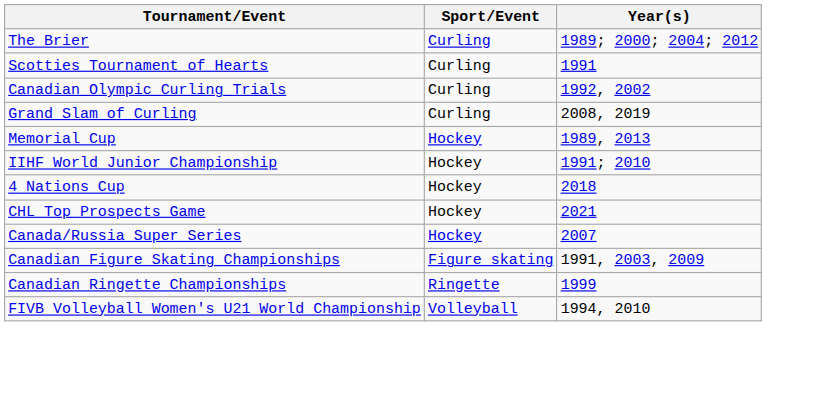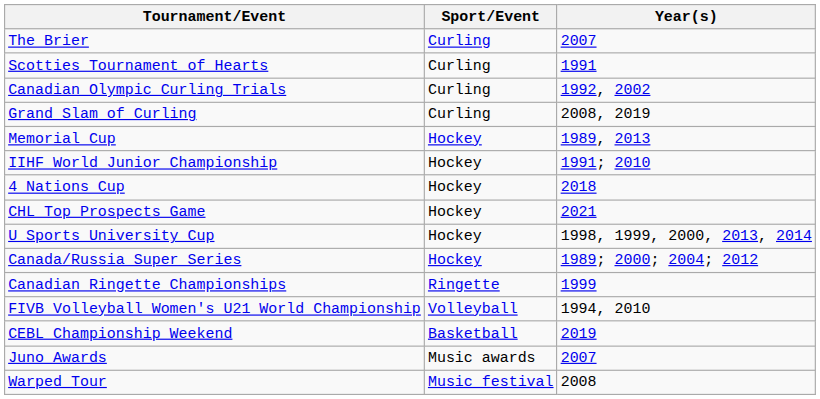The Brier | Year(s): 1989; 2000; 2004; 2012 -> 2007
+ row: U Sports University Cup | Hockey | 1998, 1999, 2000, 2013, 2014
Canada/Russia Super Series | Year(s): 2007 -> 1989; 2000; 2004; 2012
- row: Canadian Figure Skating Championships | Figure skating | 1991, 2003, 2009
+ row: CEBL Championship Weekend | Basketball | 2019
+ row: Juno Awards | Music awards | 2007
+ row: Warped Tour | Music festival | 2008
